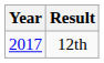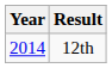12th | Year: 2017 -> 2014
